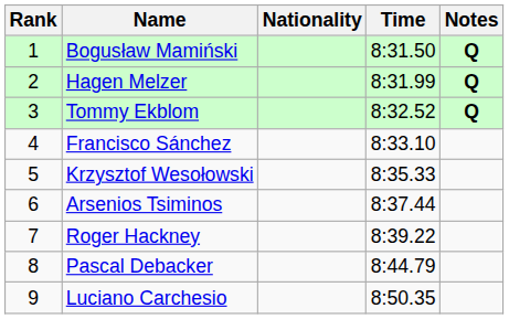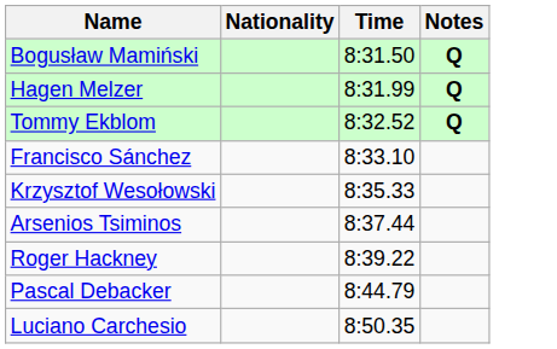- column: Rank | 1 | 2 | 3 | 4 | 5 | 6 | 7 | 8 | 9
